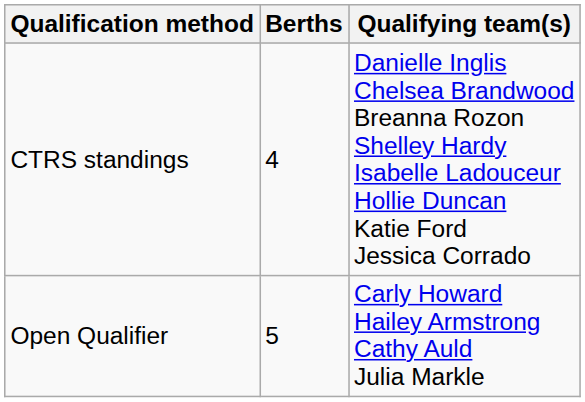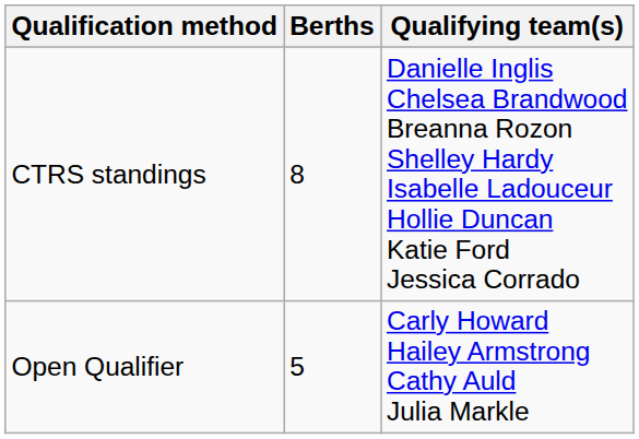CTRS standings | Berths: 4 -> 8
